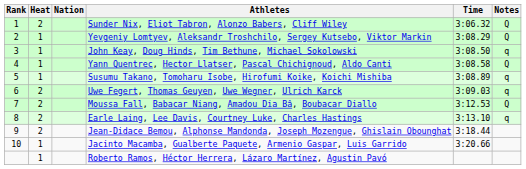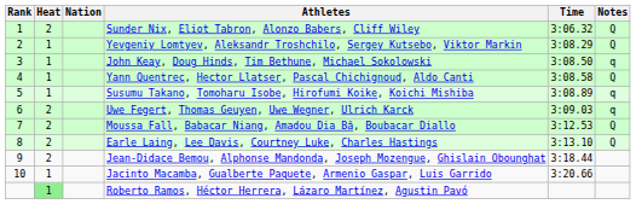Earle Laing, Lee Davis, Courtney Luke, Charles Hastings | Notes: q -> Q
Roberto Ramos, Héctor Herrera, Lázaro Martínez, Agustin Pavó | Heat: no background -> lightgreen background
